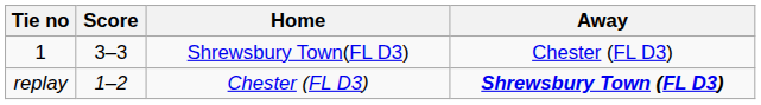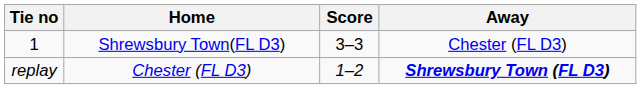columns swapped: Home <-> Score
